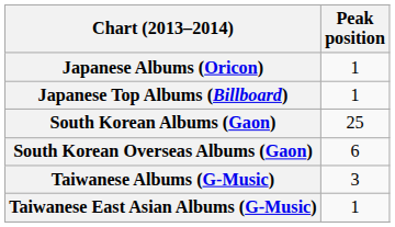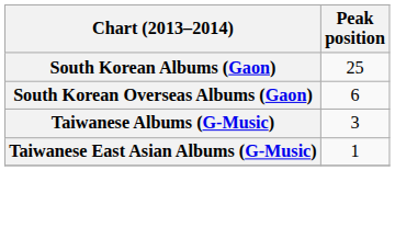- row: Japanese Albums (Oricon) | 1
- row: Japanese Top Albums (Billboard) | 1
